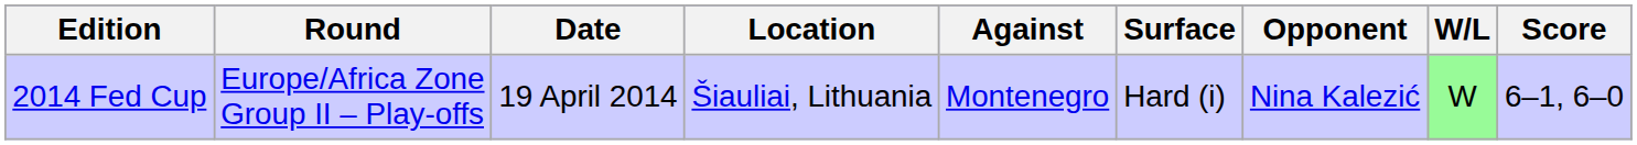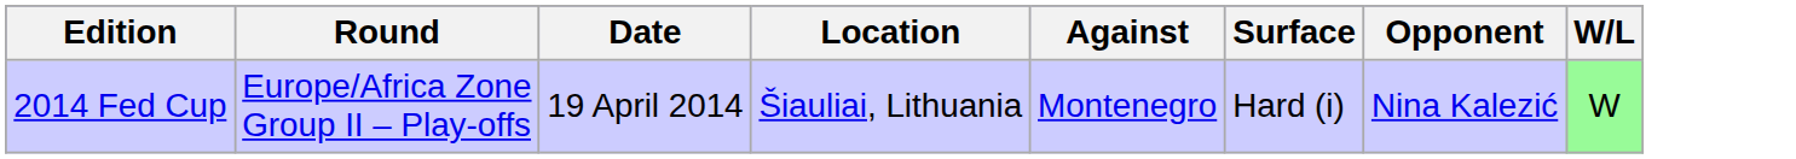- column: Score | 6–1, 6–0
